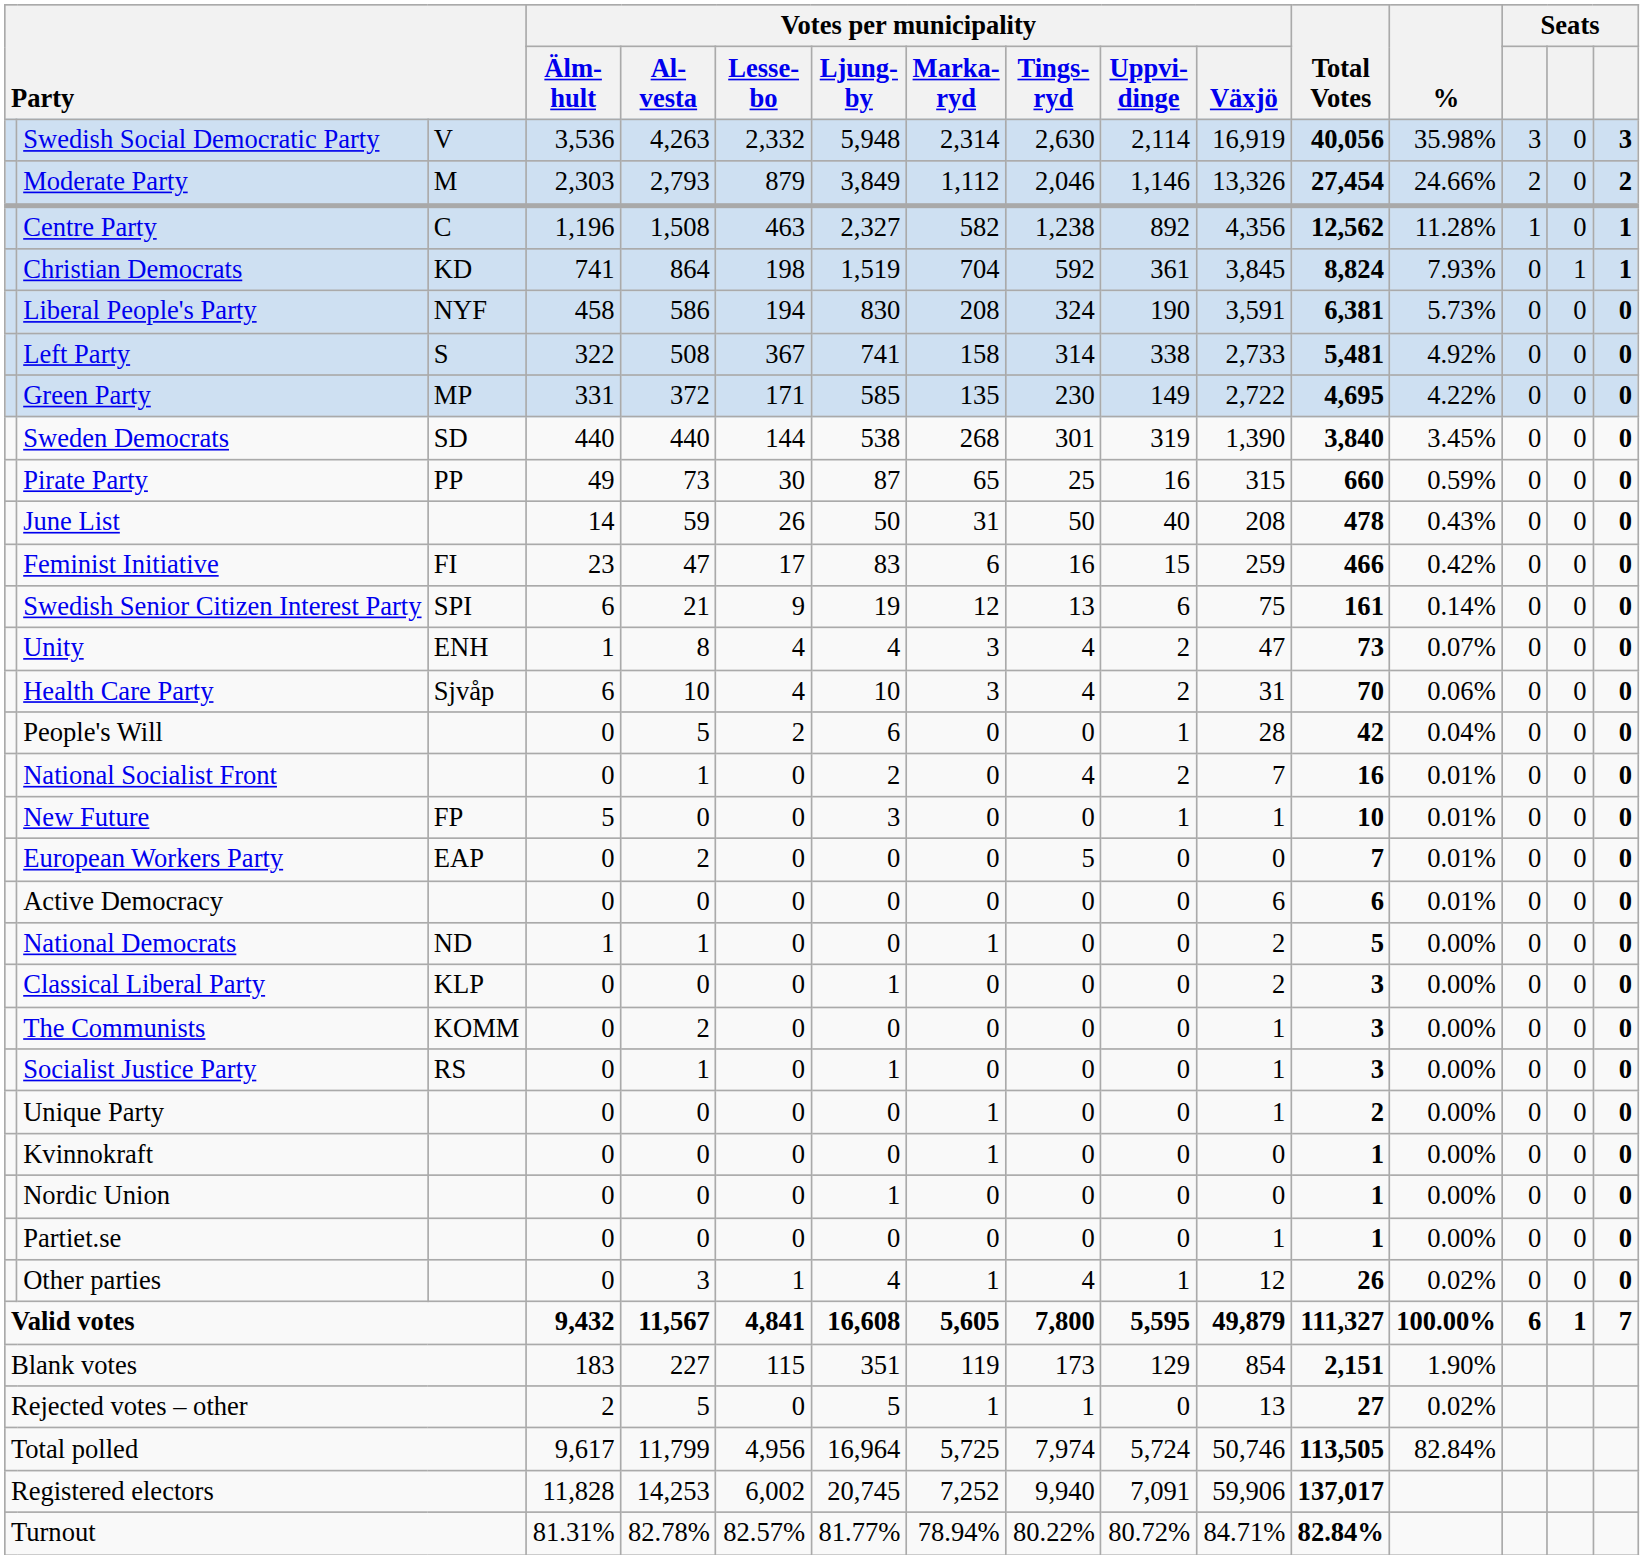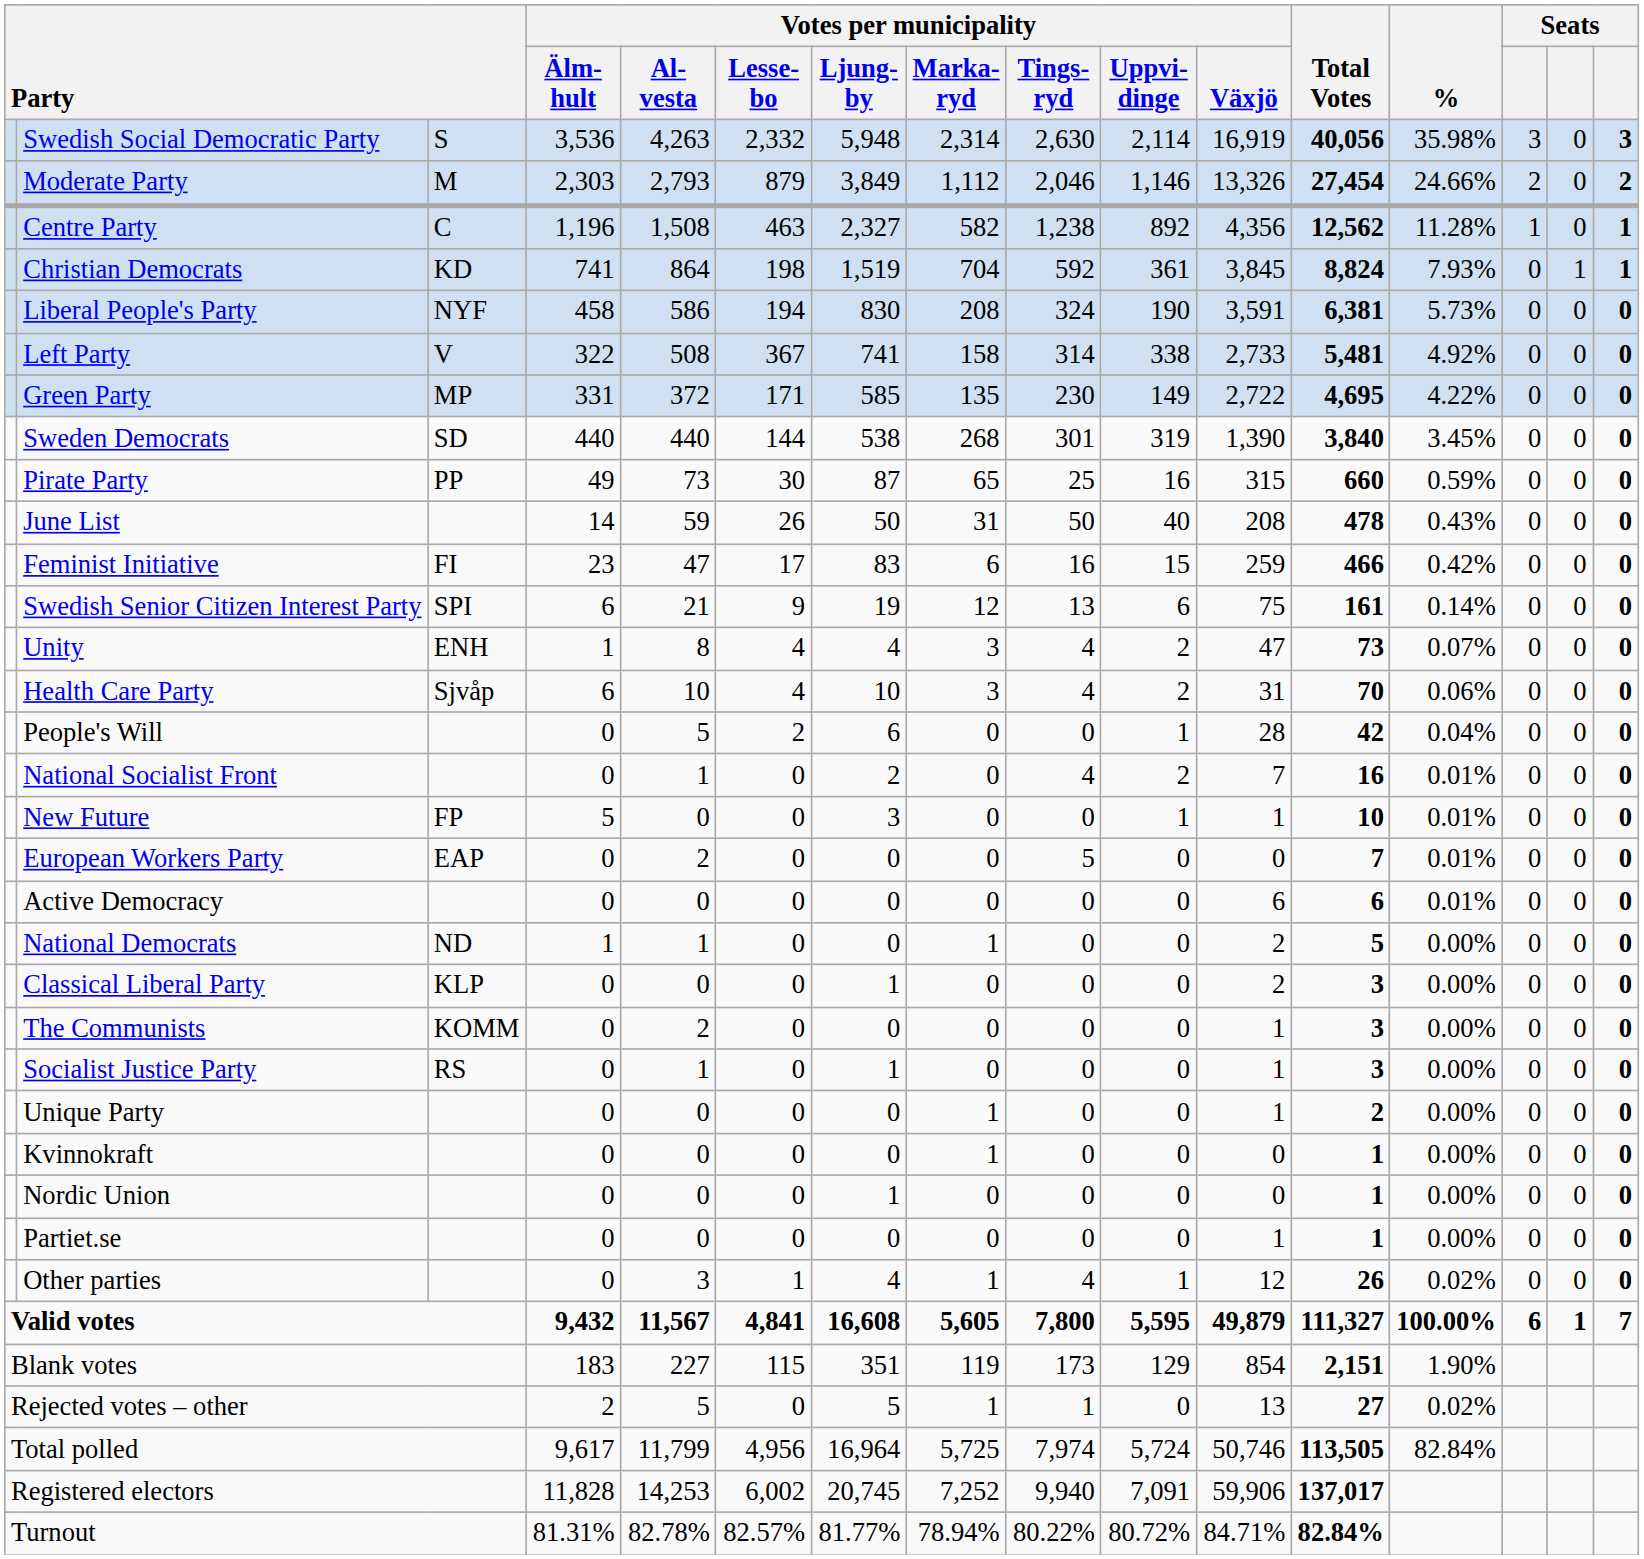Swedish Social Democratic Party | column 3: V -> S
Left Party | column 3: S -> V
